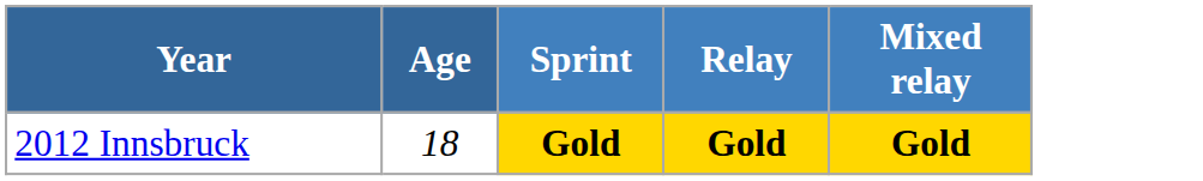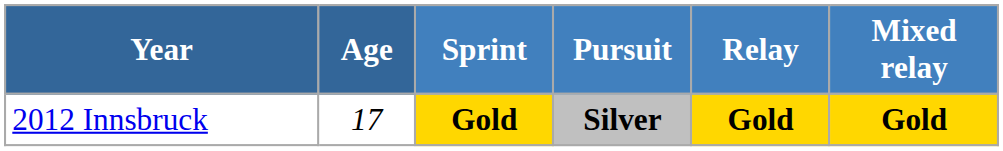+ column: Pursuit | Silver
2012 Innsbruck | Age: 18 -> 17
